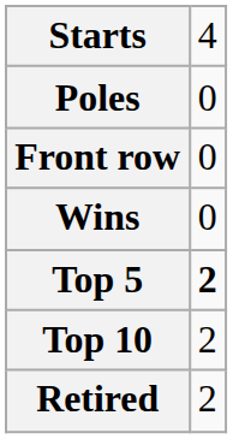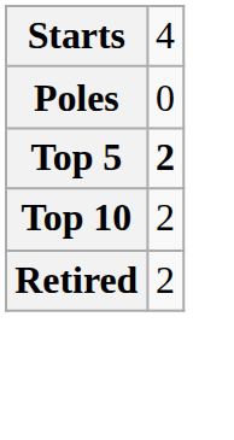- row: Front row | 0
- row: Wins | 0
